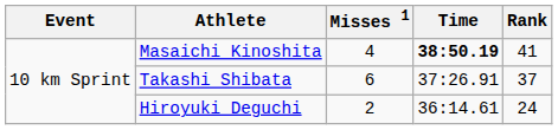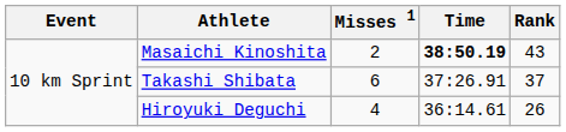Masaichi Kinoshita | Misses 1: 4 -> 2
Masaichi Kinoshita | Rank: 41 -> 43
Hiroyuki Deguchi | Misses 1: 2 -> 4
Hiroyuki Deguchi | Rank: 24 -> 26
